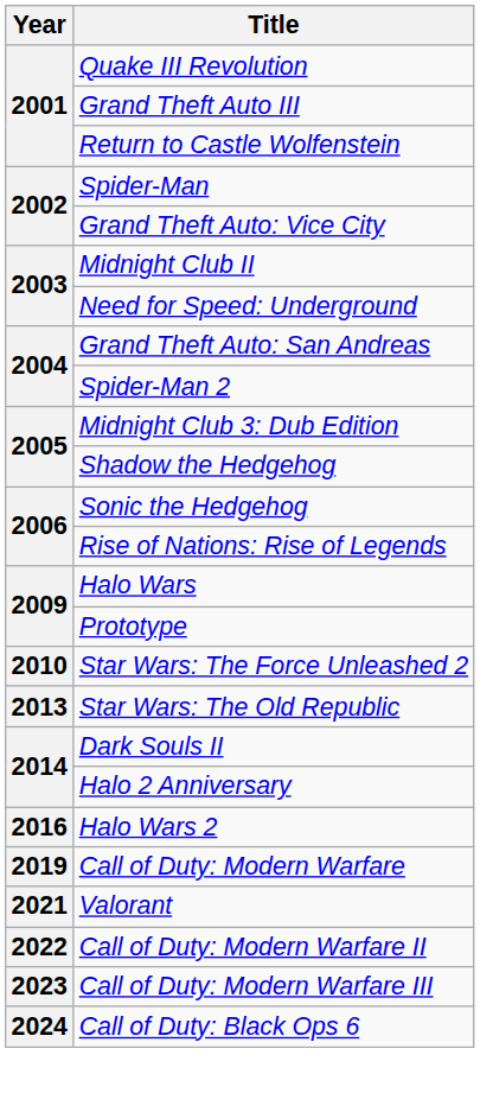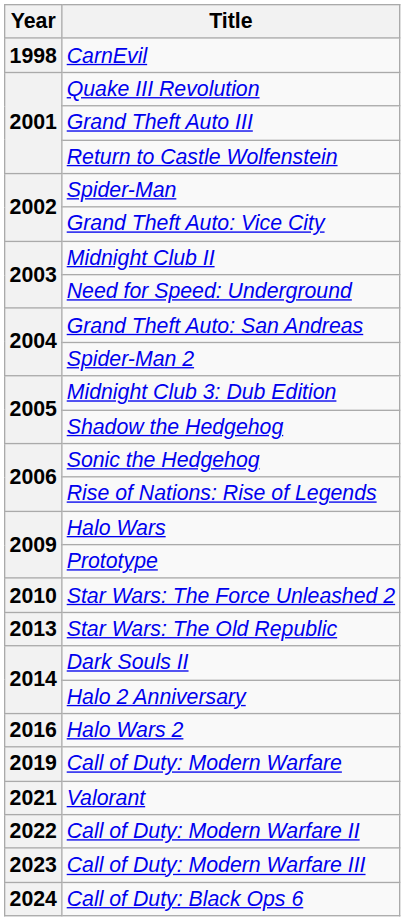+ row: 1998 | CarnEvil
